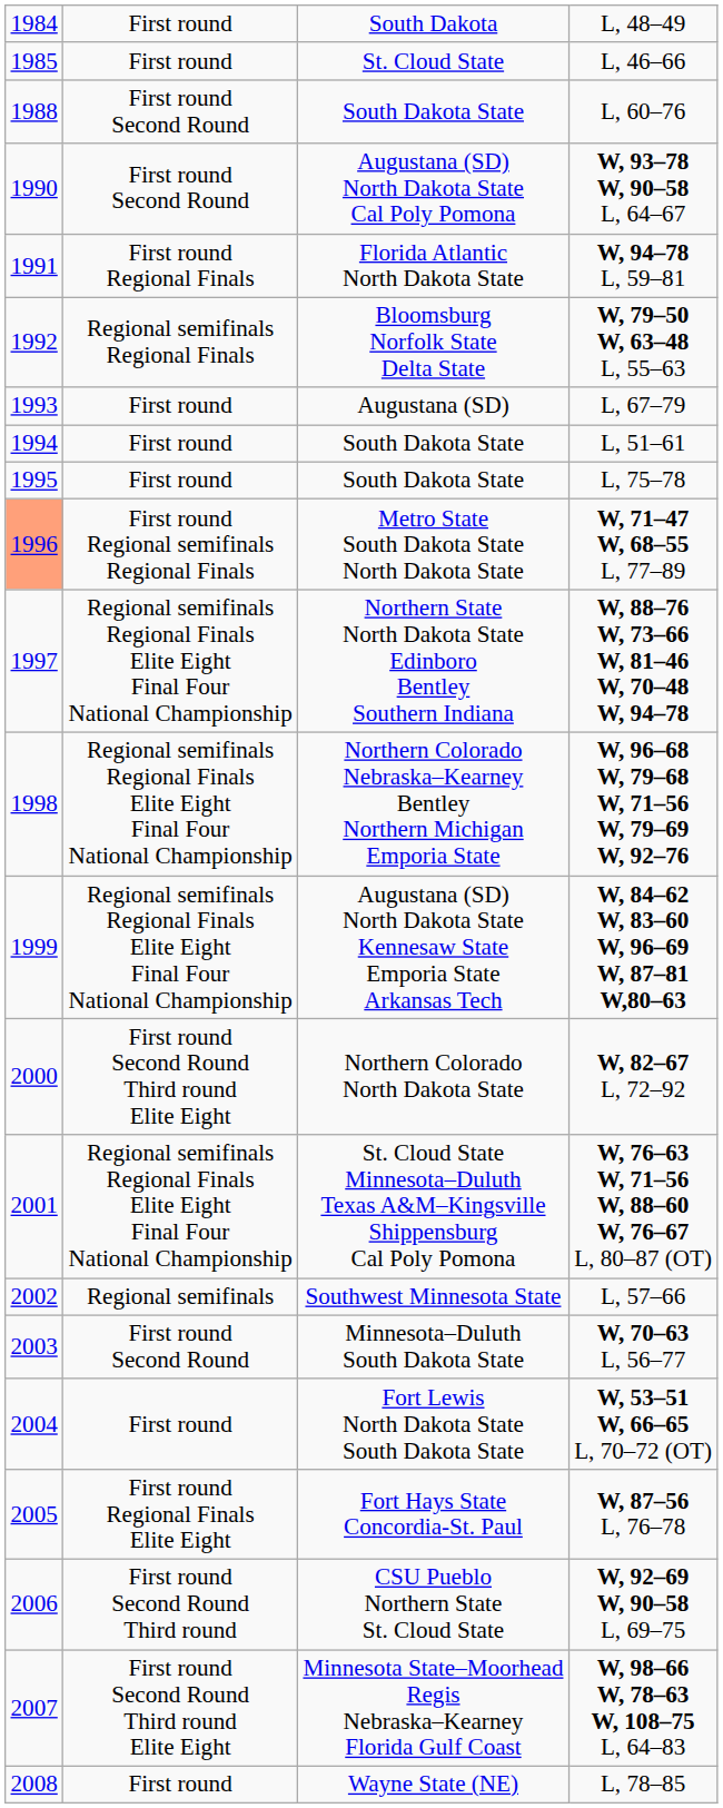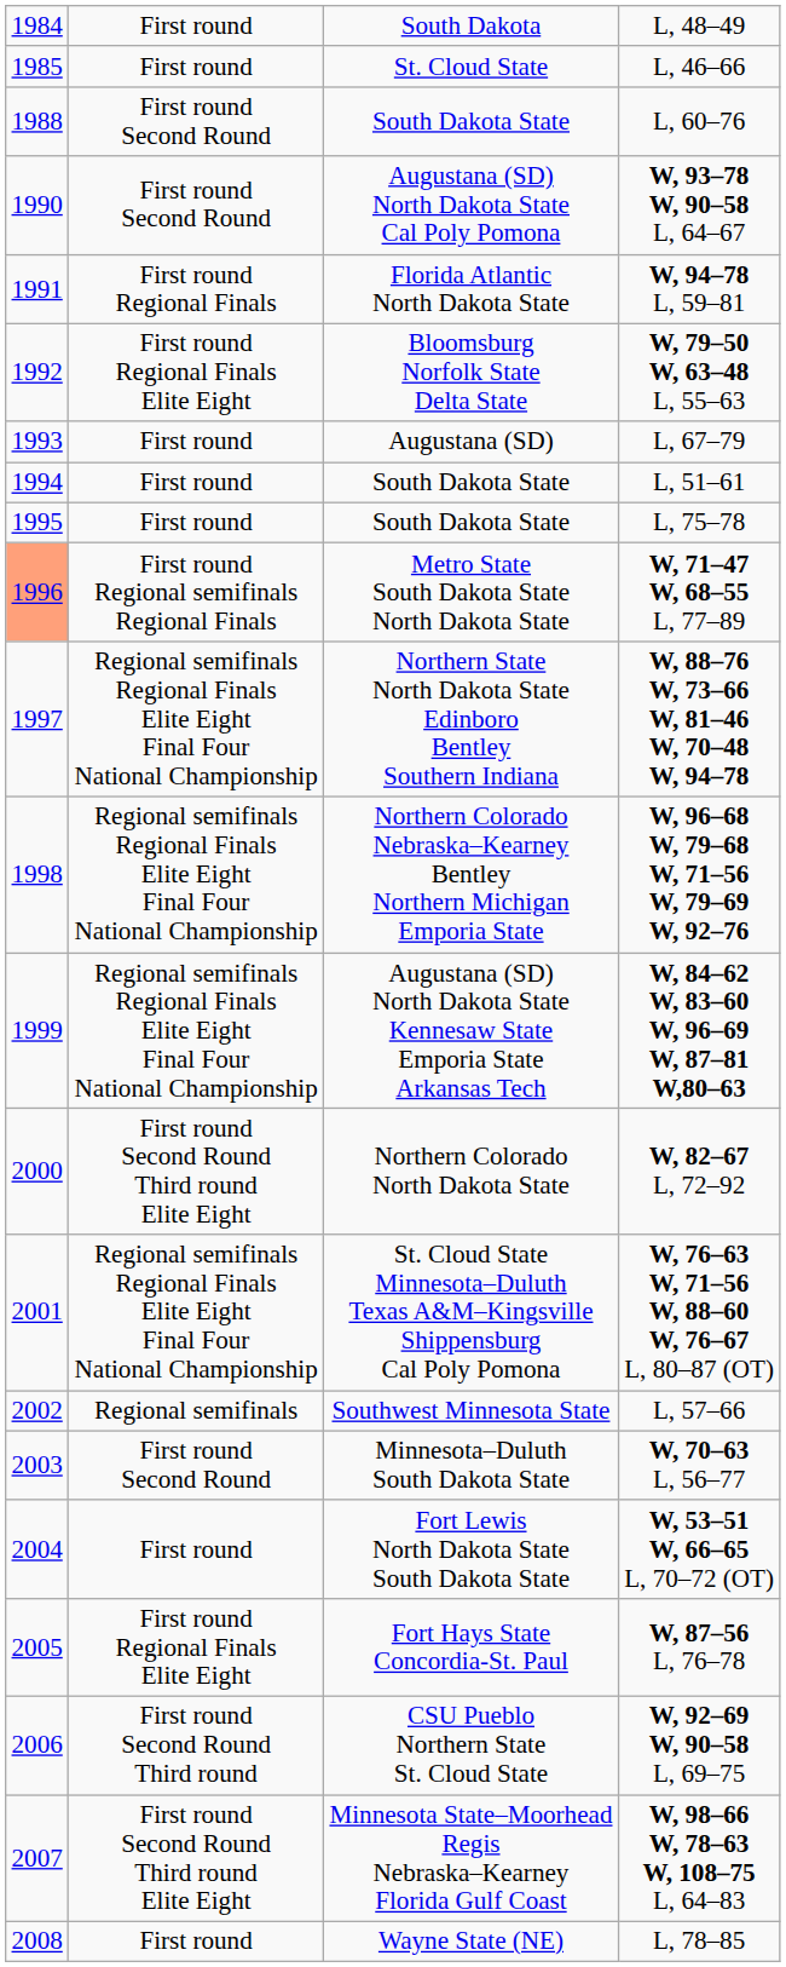W, 79–50 W, 63–48 L, 55–63 | column 2: Regional semifinals Regional Finals -> First round Regional Finals Elite Eight
